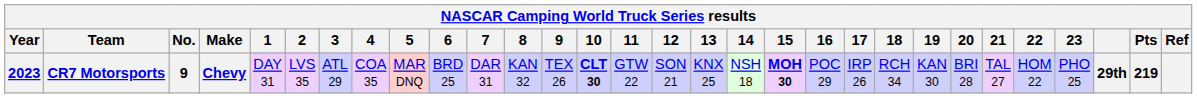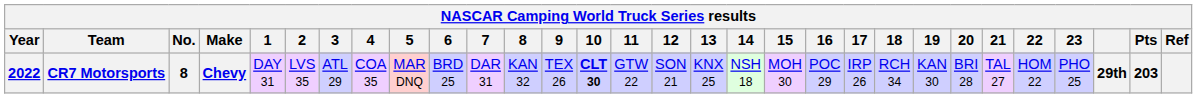CR7 Motorsports | Year: 2023 -> 2022
CR7 Motorsports | No.: 9 -> 8
CR7 Motorsports | 15: bold -> normal
CR7 Motorsports | Pts: 219 -> 203
